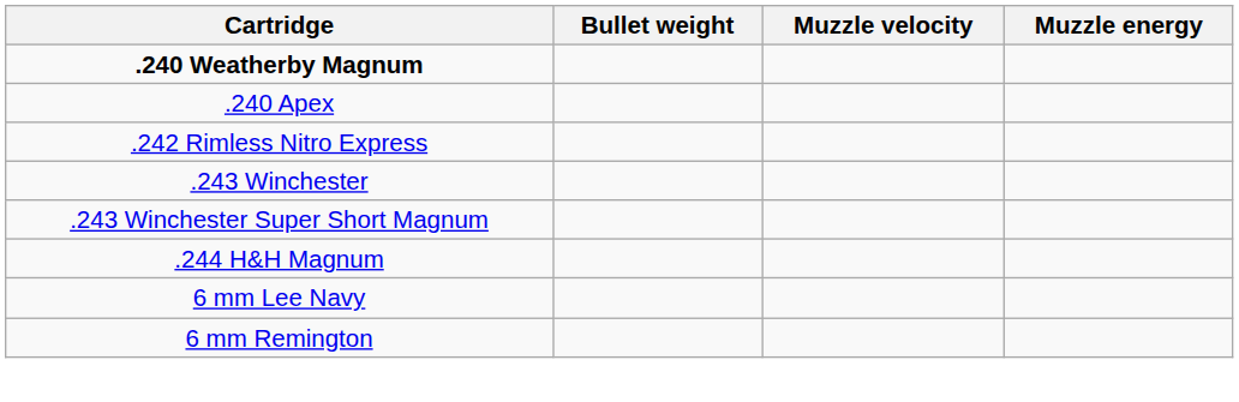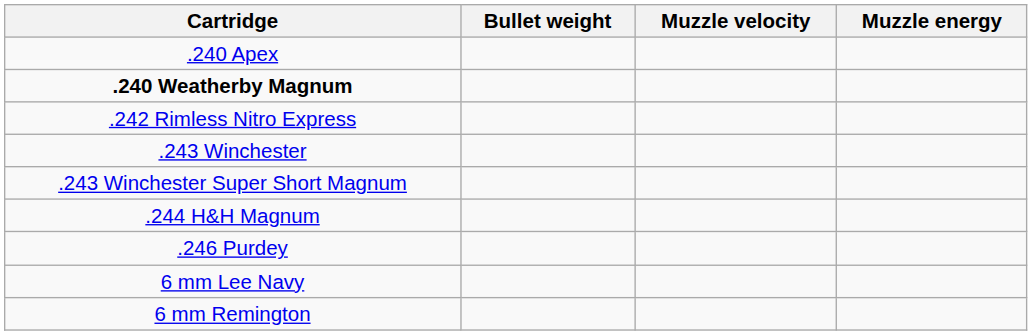rows swapped: .240 Weatherby Magnum <-> .240 Apex
+ row: .246 Purdey
